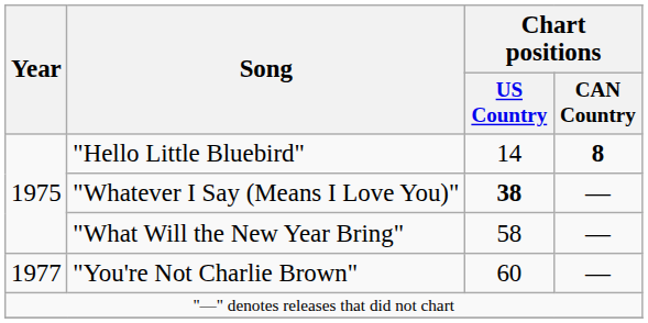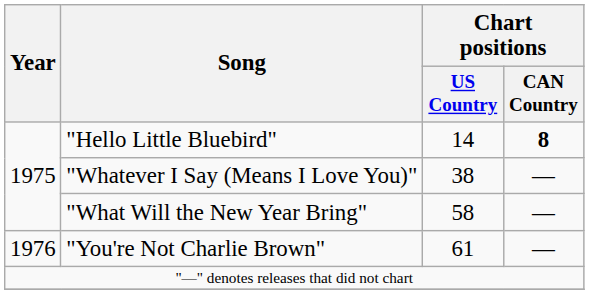"Whatever I Say (Means I Love You)" | Chart positions / US Country: bold -> normal
"You're Not Charlie Brown" | Year: 1977 -> 1976
"You're Not Charlie Brown" | Chart positions / US Country: 60 -> 61
